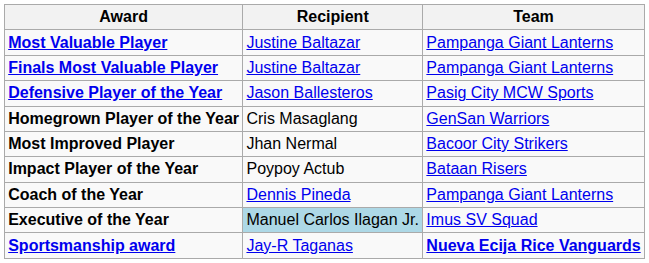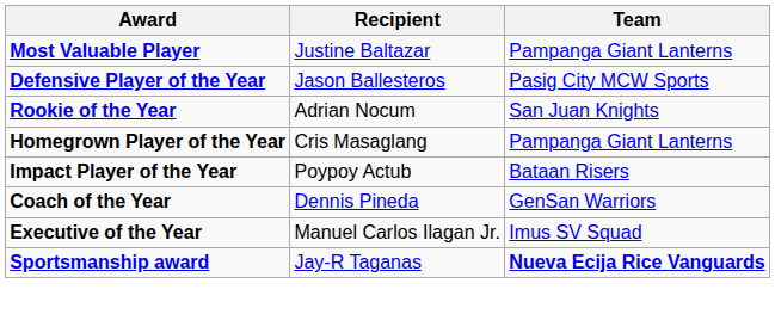- row: Finals Most Valuable Player | Justine Baltazar | Pampanga Giant Lanterns
+ row: Rookie of the Year | Adrian Nocum | San Juan Knights
Homegrown Player of the Year | Team: GenSan Warriors -> Pampanga Giant Lanterns
- row: Most Improved Player | Jhan Nermal | Bacoor City Strikers
Coach of the Year | Team: Pampanga Giant Lanterns -> GenSan Warriors
Executive of the Year | Recipient: lightblue background -> no background
